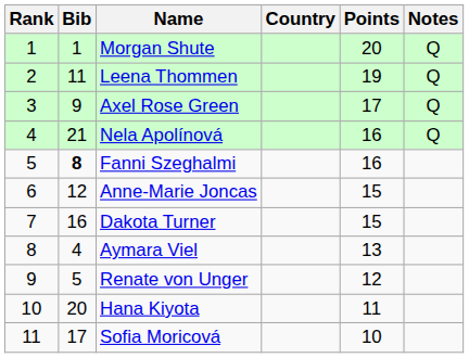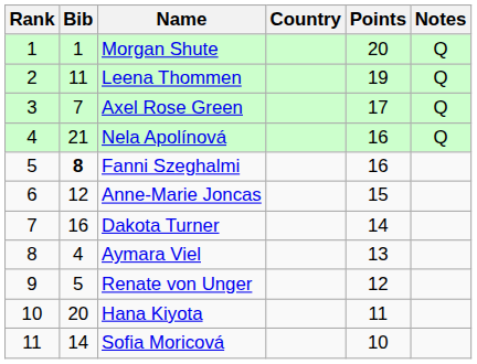Axel Rose Green | Bib: 9 -> 7
Dakota Turner | Points: 15 -> 14
Sofia Moricová | Bib: 17 -> 14
